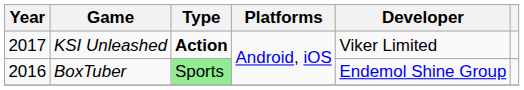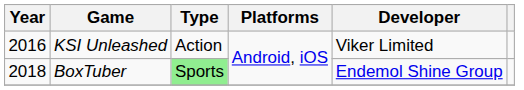KSI Unleashed | Year: 2017 -> 2016
KSI Unleashed | Type: bold -> normal
BoxTuber | Year: 2016 -> 2018
